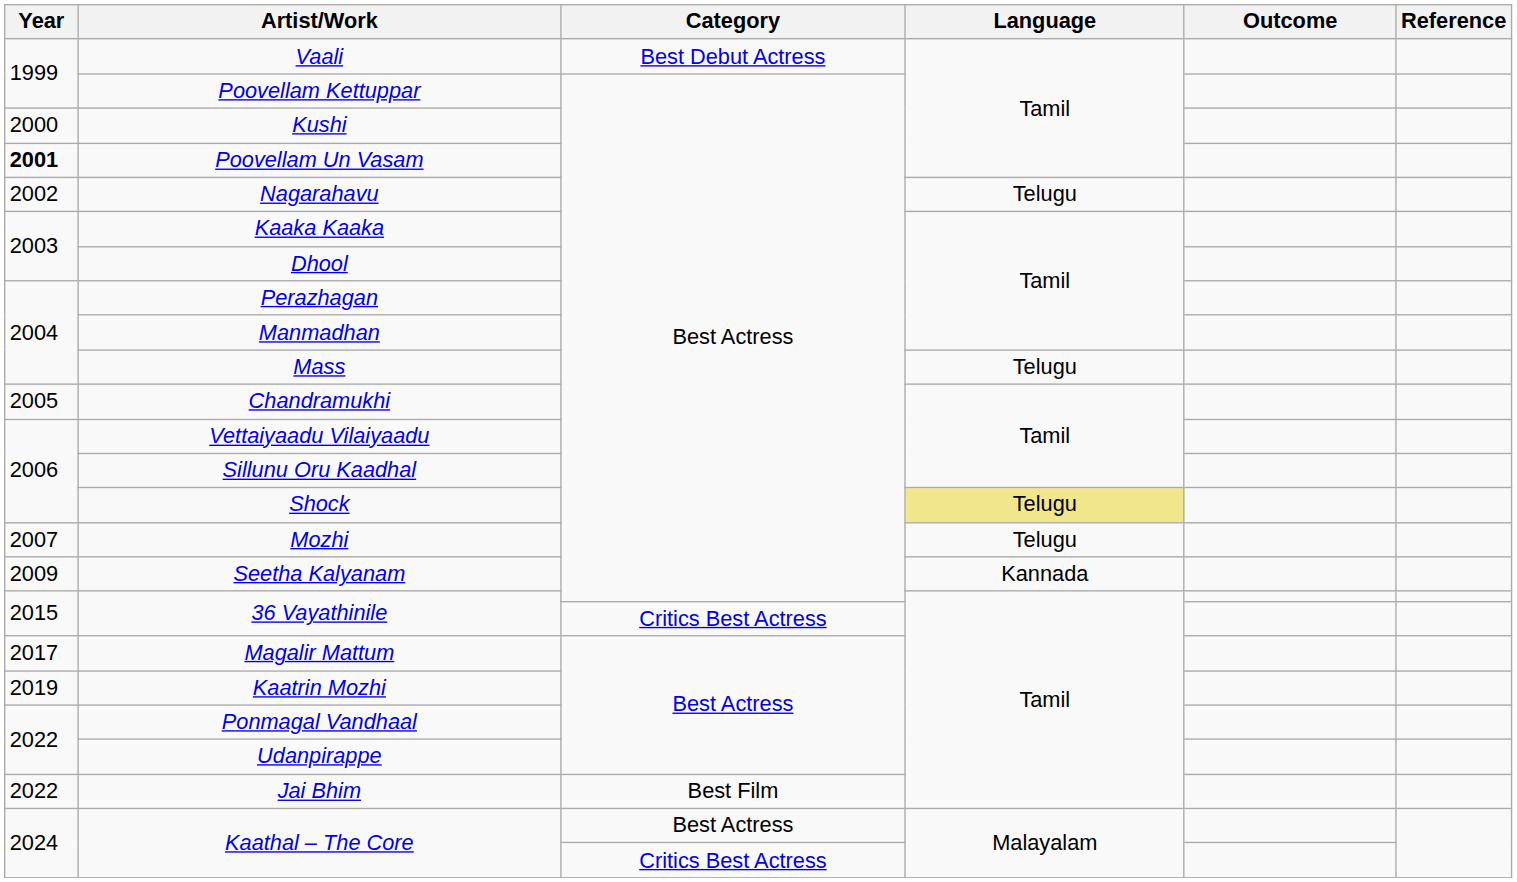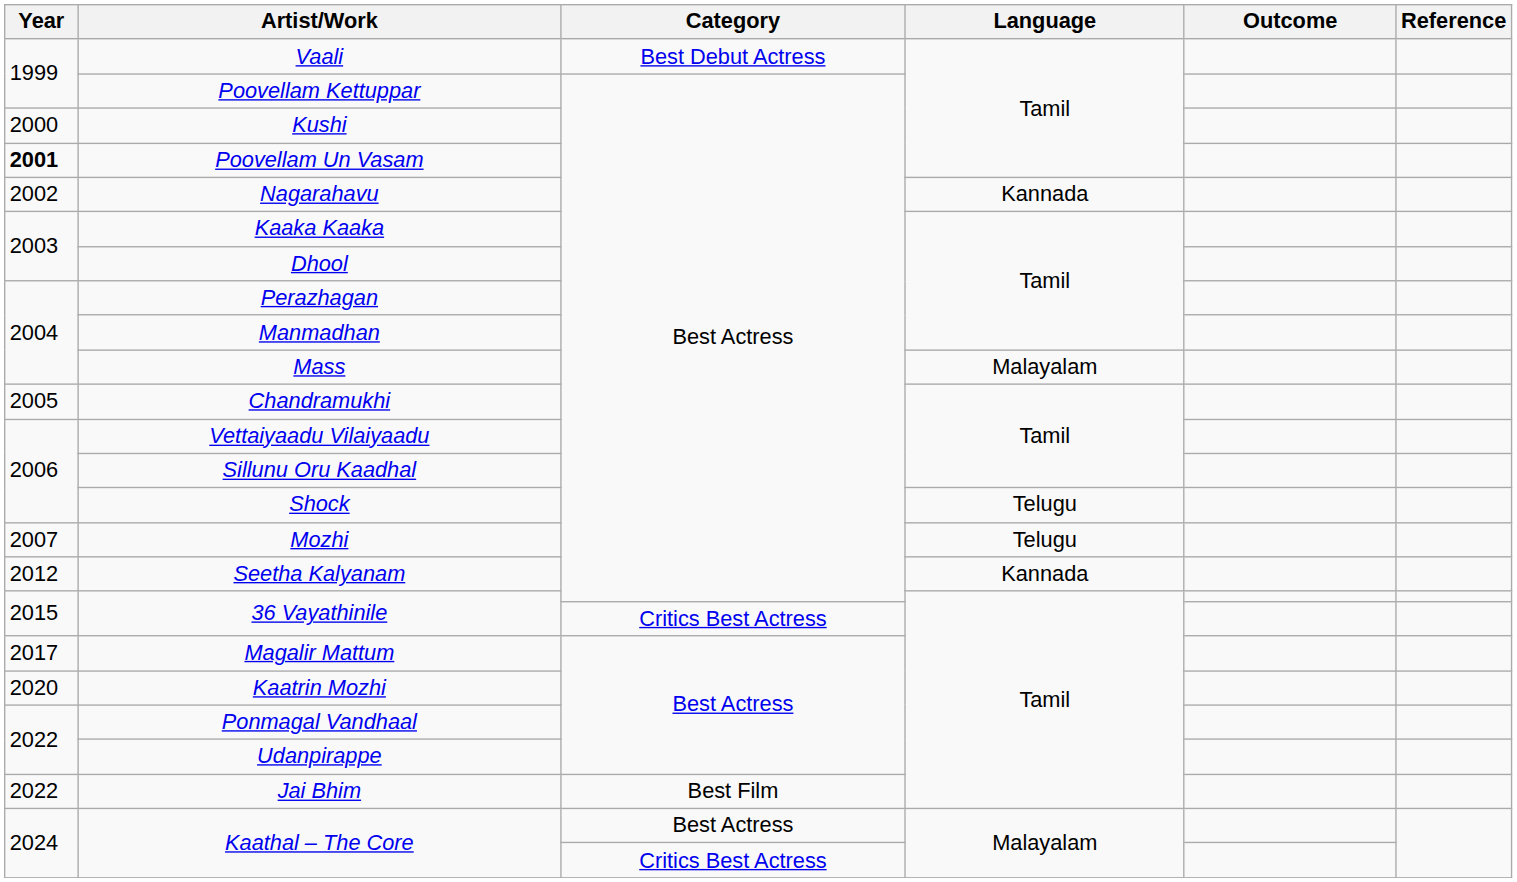Nagarahavu | Language: Telugu -> Kannada
Mass | Language: Telugu -> Malayalam
Shock | Language: khaki background -> no background
Seetha Kalyanam | Year: 2009 -> 2012
Kaatrin Mozhi | Year: 2019 -> 2020
